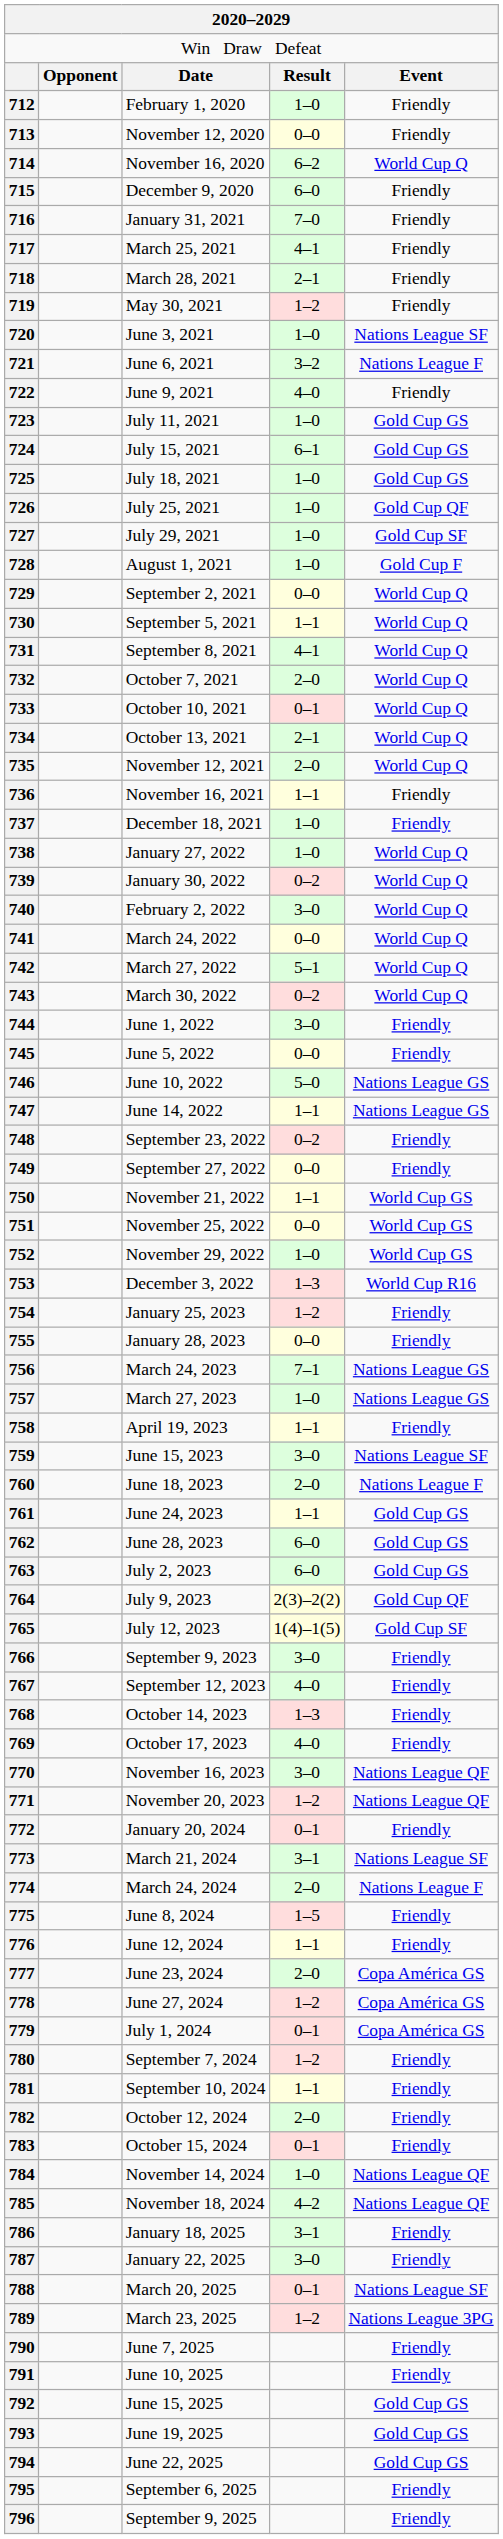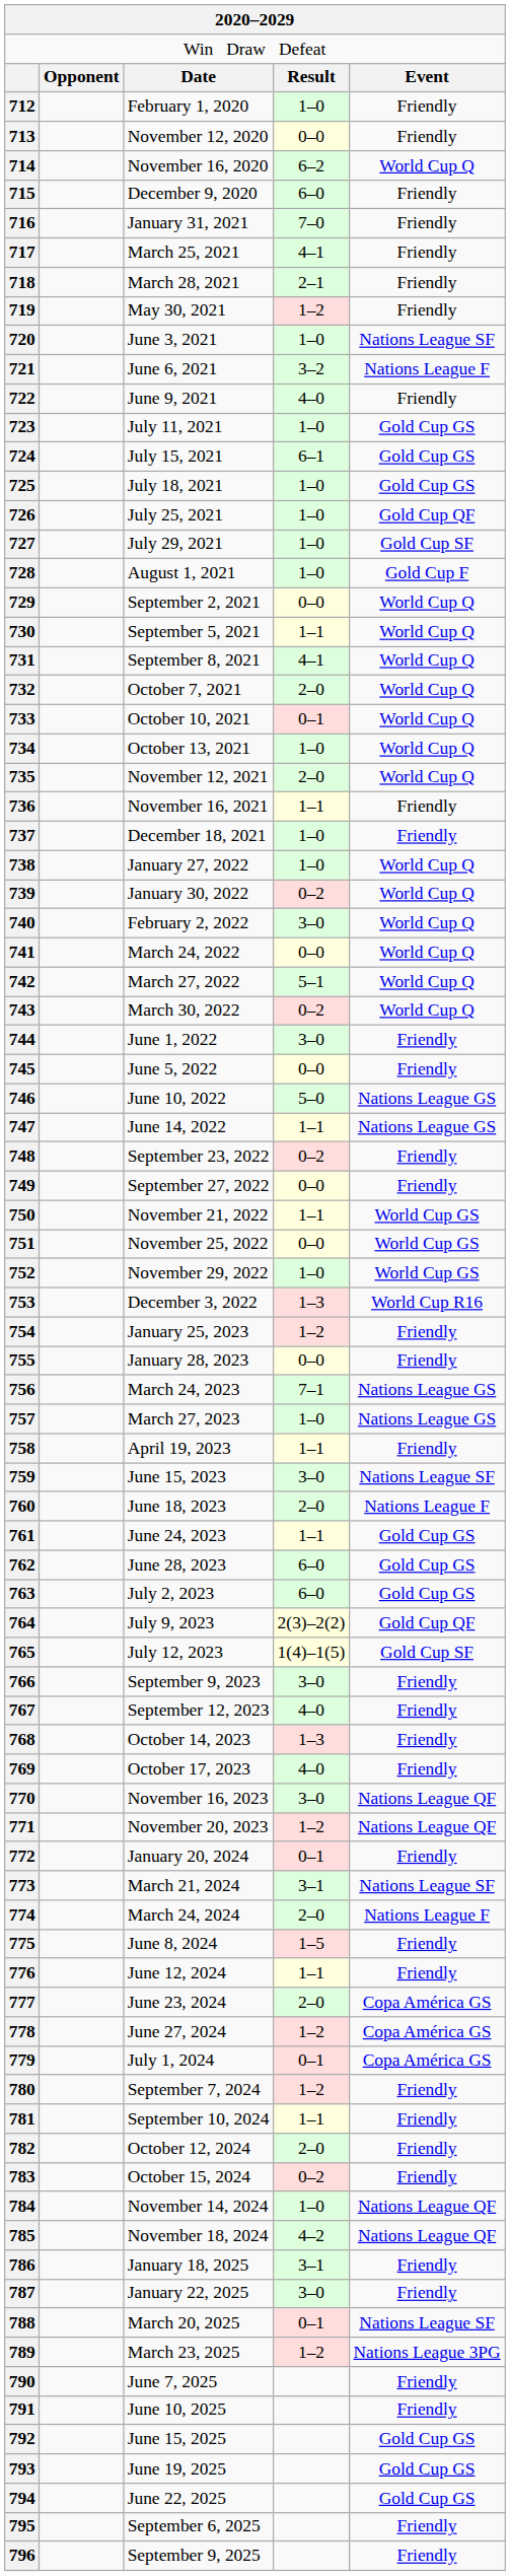734 | column 4: 2–1 -> 1–0
783 | column 4: 0–1 -> 0–2
